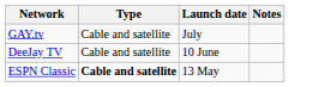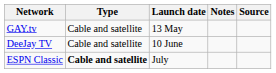+ column: Source
GAY.tv | Launch date: July -> 13 May
ESPN Classic | Launch date: 13 May -> July
